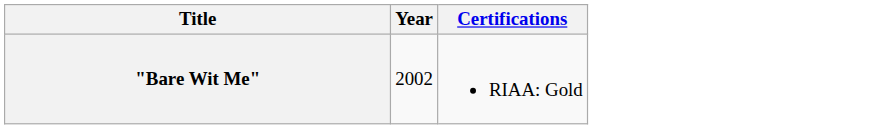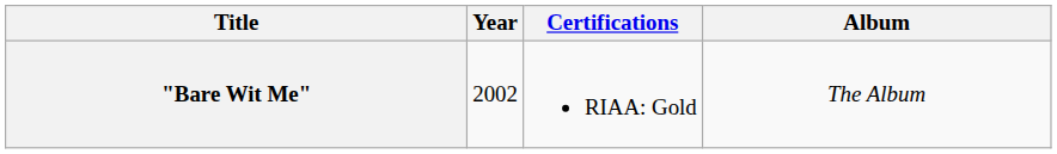+ column: Album | The Album
